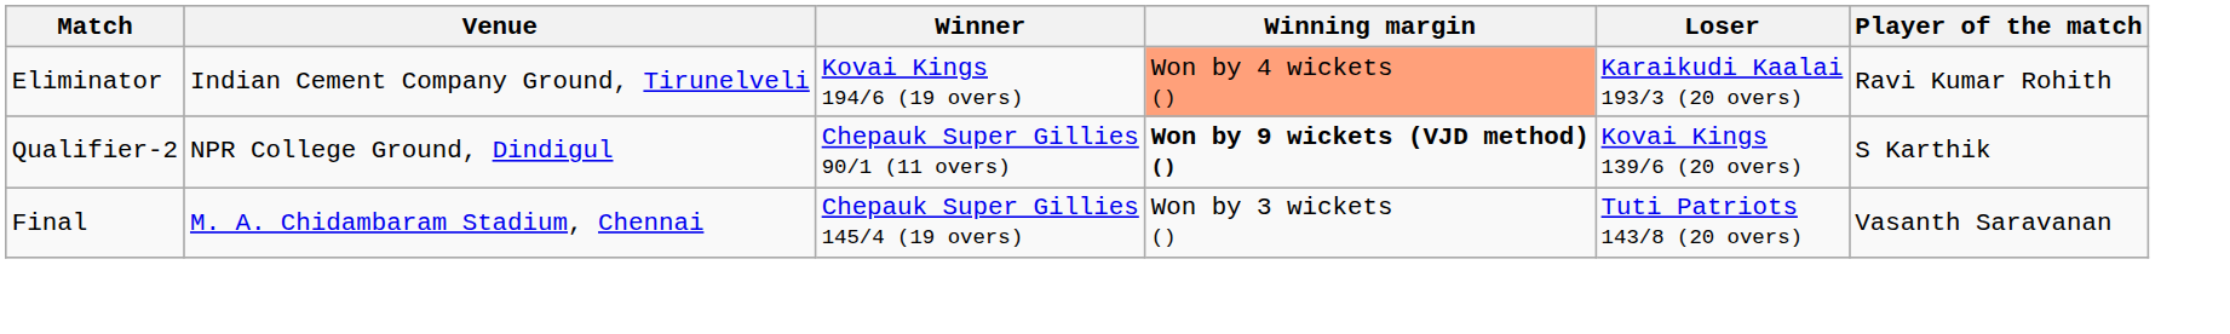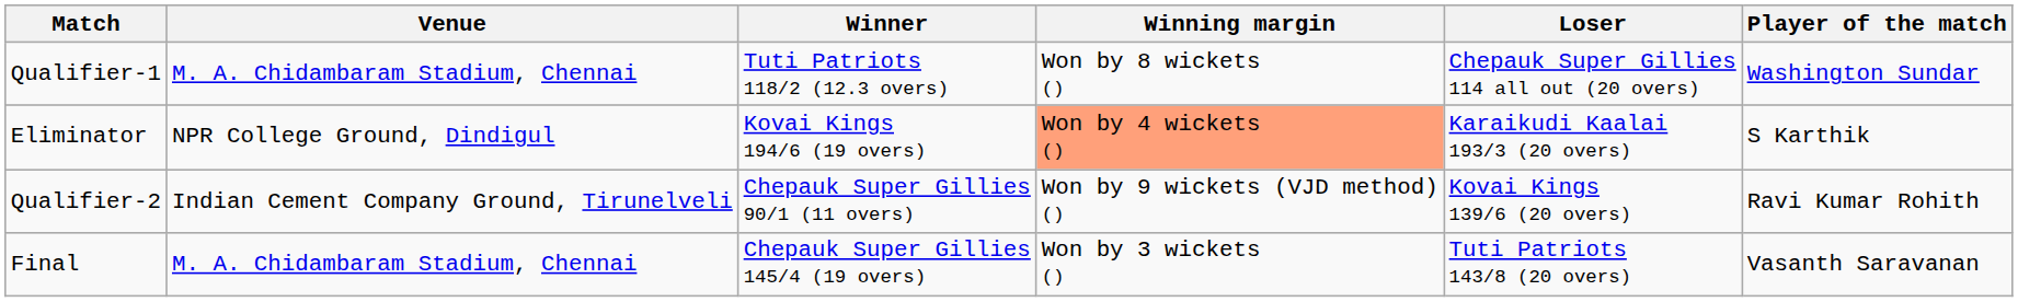+ row: Qualifier-1 | M. A. Chidambaram Stadium, Chennai | Tuti Patriots 118/2 (12.3 overs) | Won by 8 wickets () | Chepauk Super Gillies 114 all out (20 overs) | Washington Sundar
Eliminator | Venue: Indian Cement Company Ground, Tirunelveli -> NPR College Ground, Dindigul
Eliminator | Player of the match: Ravi Kumar Rohith -> S Karthik
Qualifier-2 | Venue: NPR College Ground, Dindigul -> Indian Cement Company Ground, Tirunelveli
Qualifier-2 | Winning margin: bold -> normal
Qualifier-2 | Player of the match: S Karthik -> Ravi Kumar Rohith
